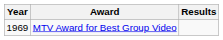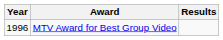MTV Award for Best Group Video | Year: 1969 -> 1996
